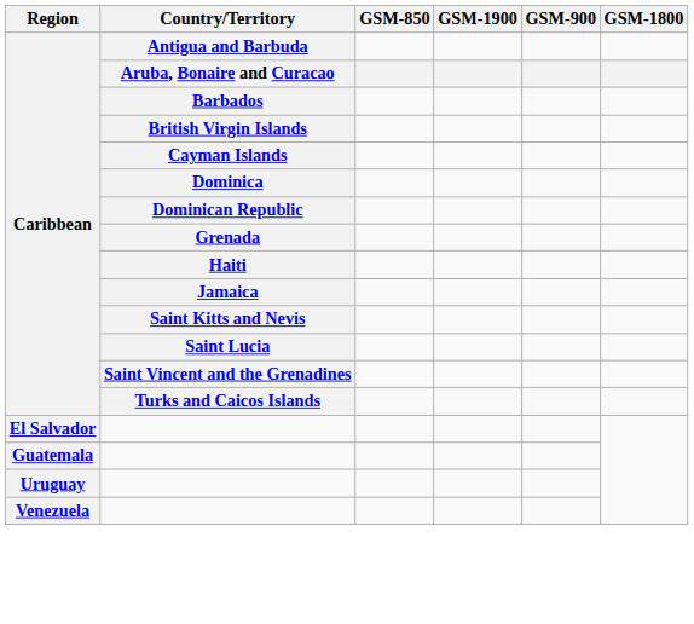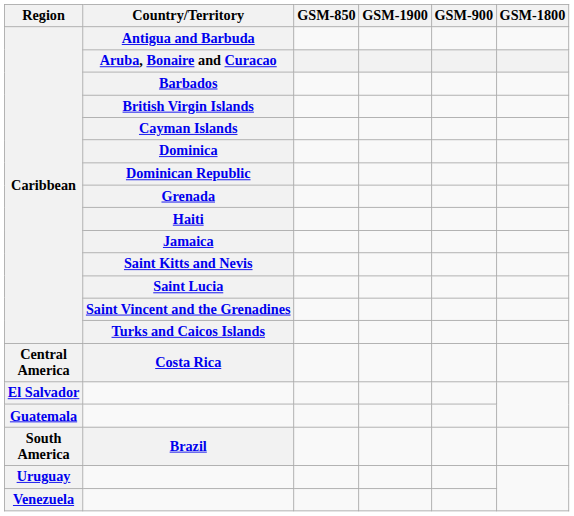+ row: Central America | Costa Rica
+ row: South America | Brazil
